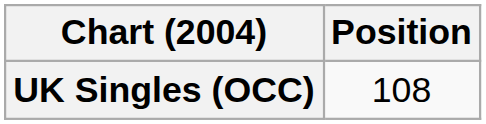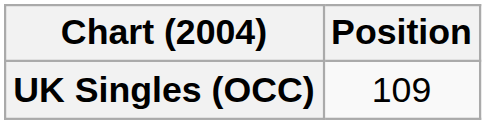UK Singles (OCC) | Position: 108 -> 109
